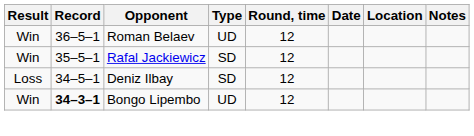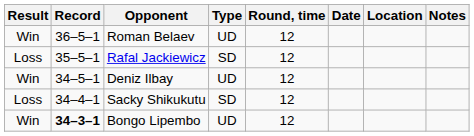Rafal Jackiewicz | Result: Win -> Loss
Deniz Ilbay | Result: Loss -> Win
Deniz Ilbay | Type: SD -> UD
+ row: Loss | 34–4–1 | Sacky Shikukutu | SD | 12
